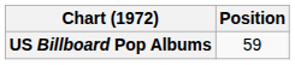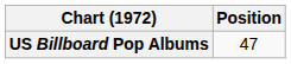US Billboard Pop Albums | Position: 59 -> 47
